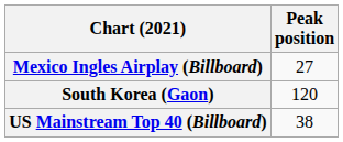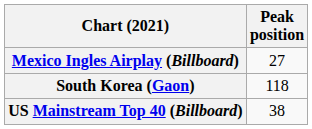South Korea (Gaon) | Peak position: 120 -> 118
